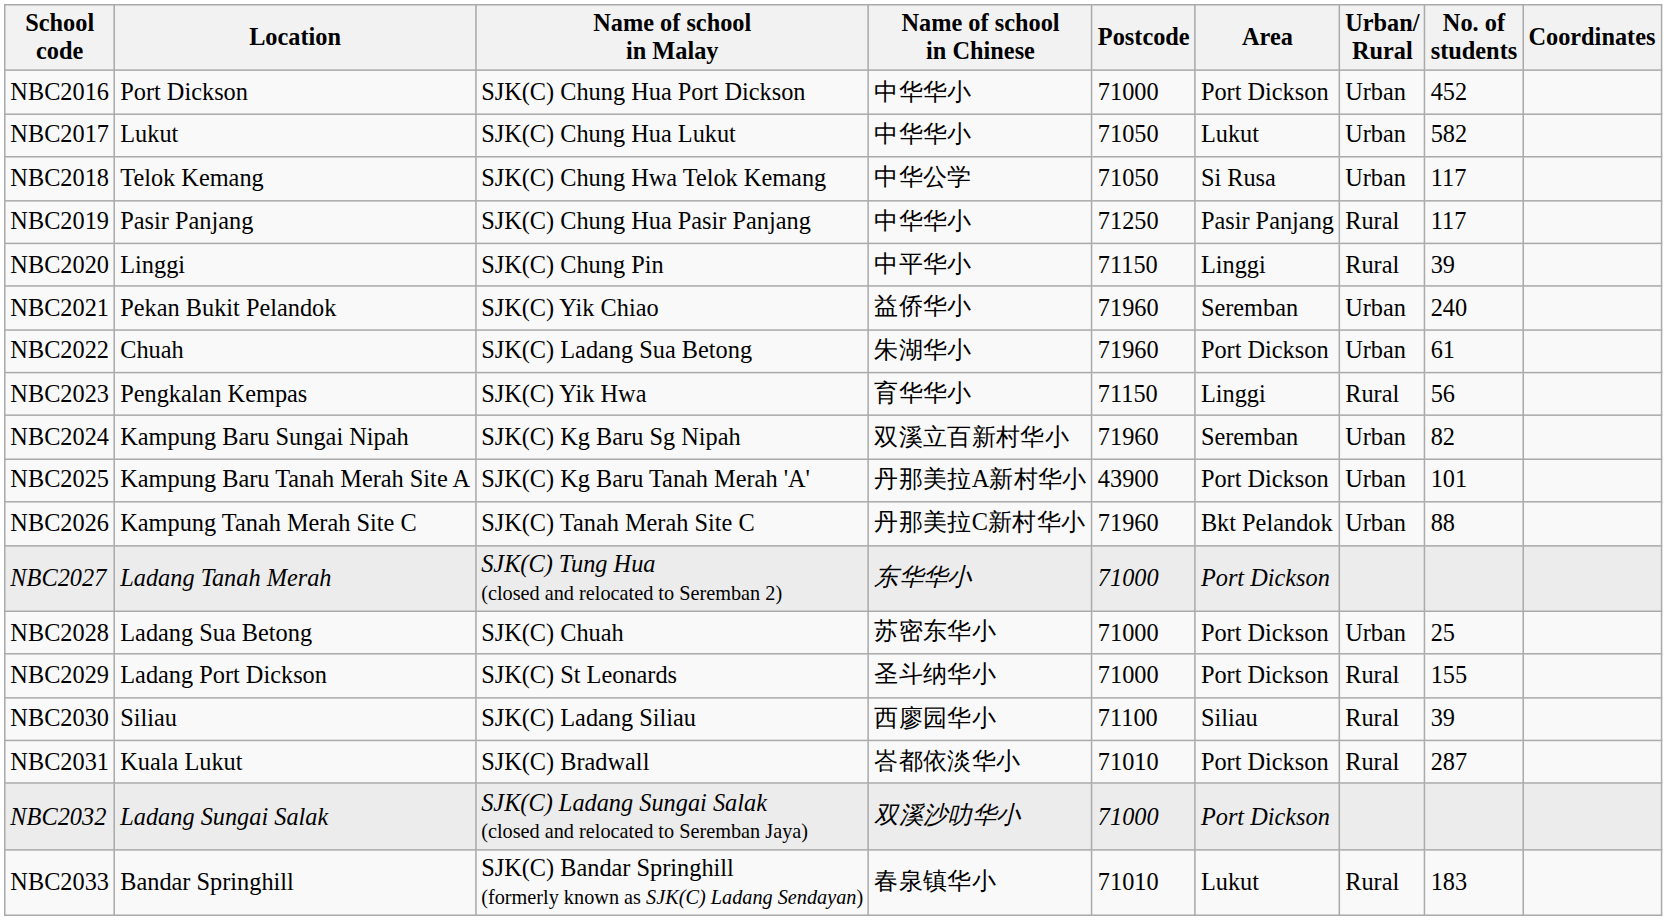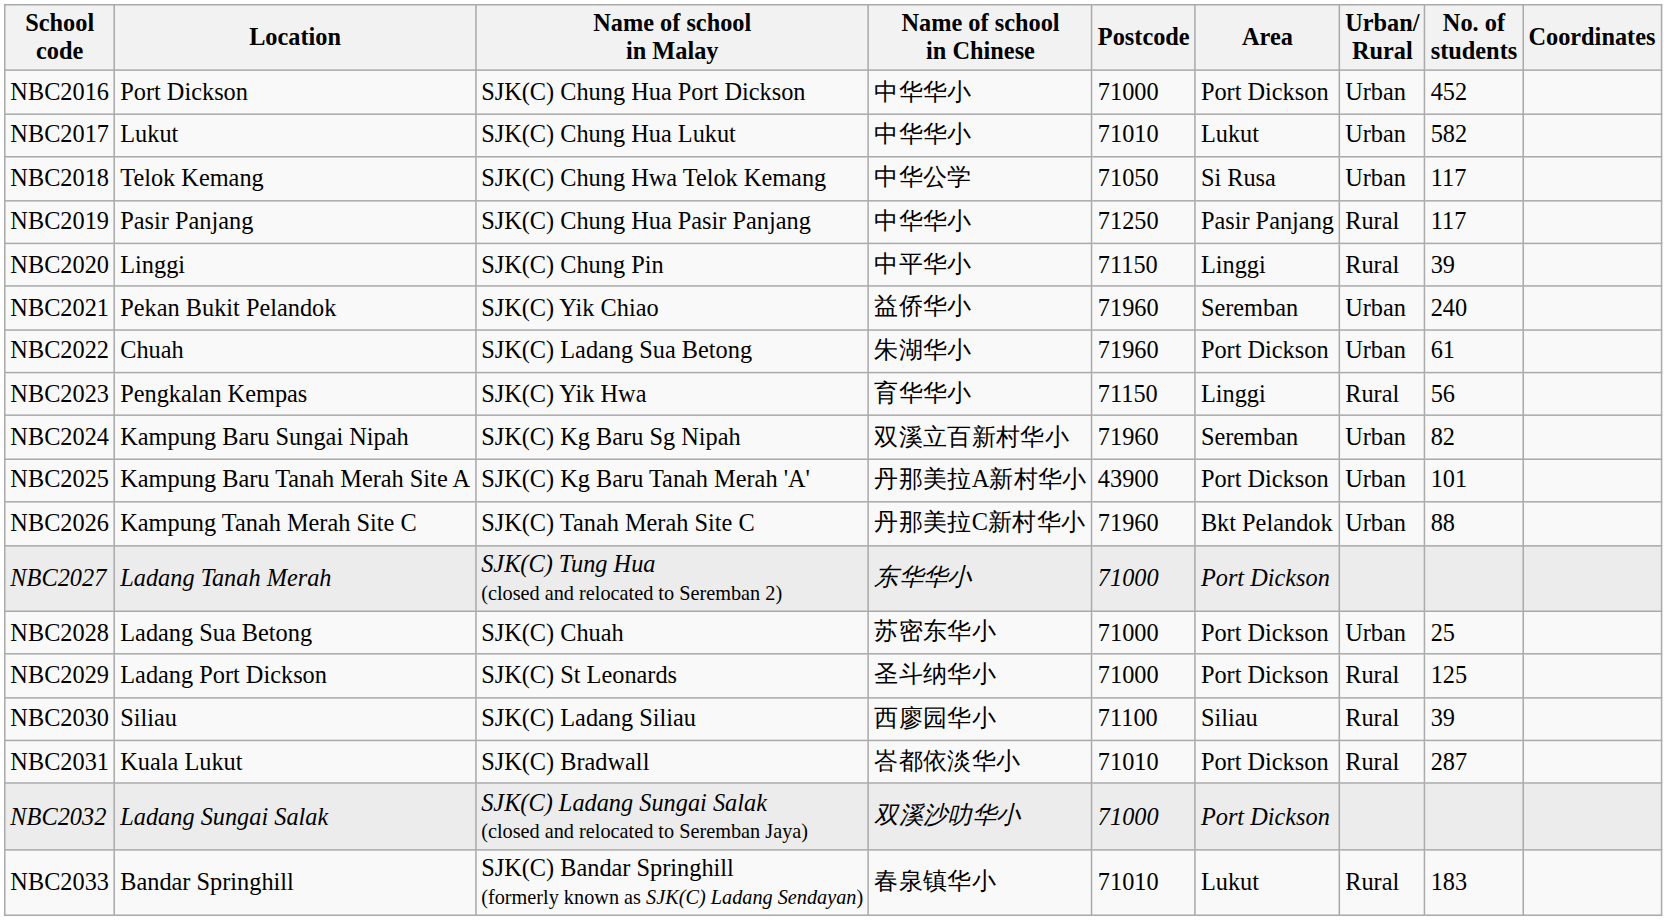NBC2017 | Postcode: 71050 -> 71010
NBC2029 | No. of students: 155 -> 125
